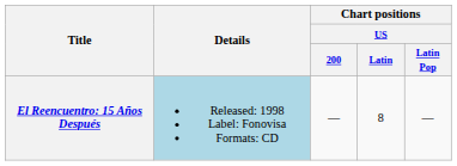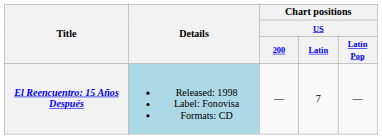El Reencuentro: 15 Años Después | Chart positions / US / Latin: 8 -> 7
